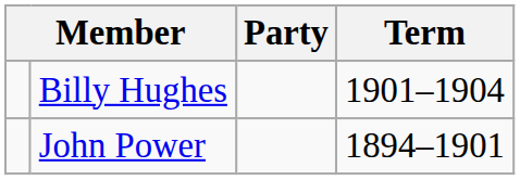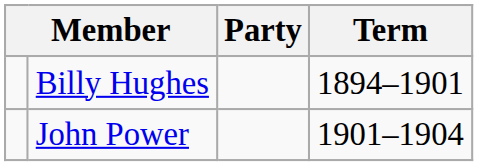Billy Hughes | Term: 1901–1904 -> 1894–1901
John Power | Term: 1894–1901 -> 1901–1904
